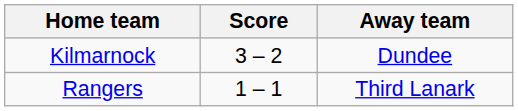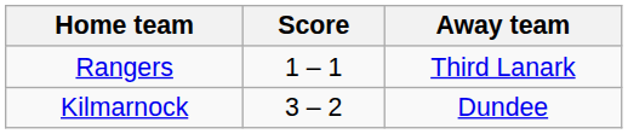rows swapped: Kilmarnock <-> Rangers
